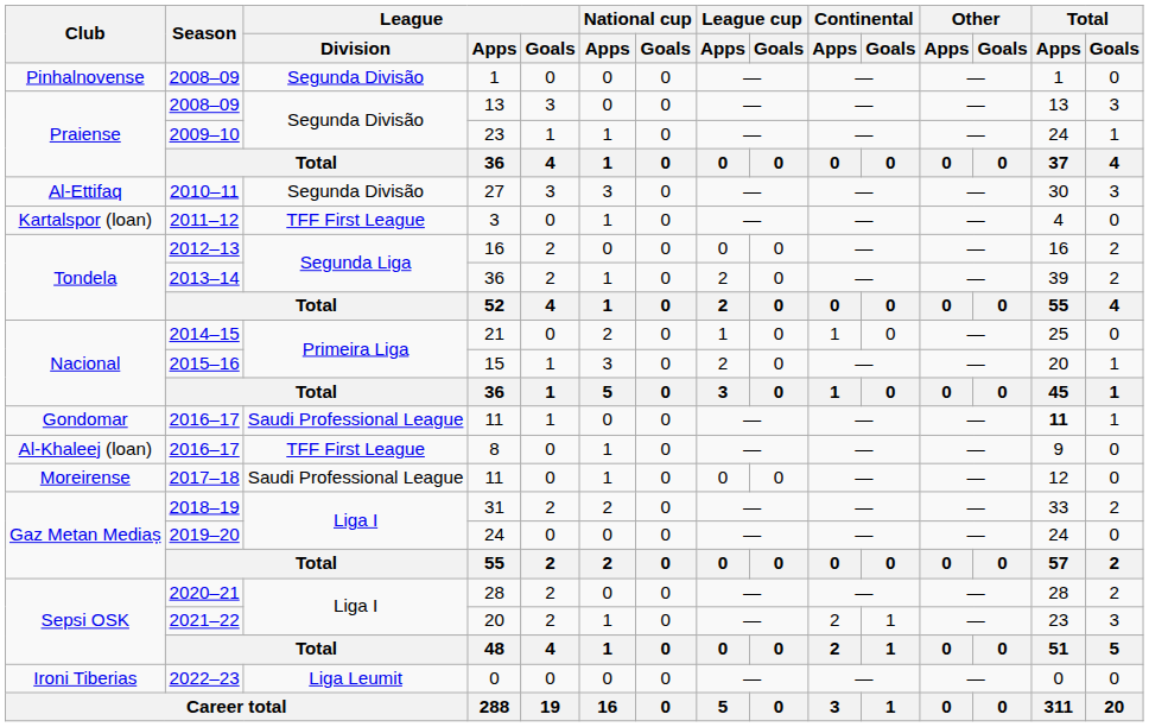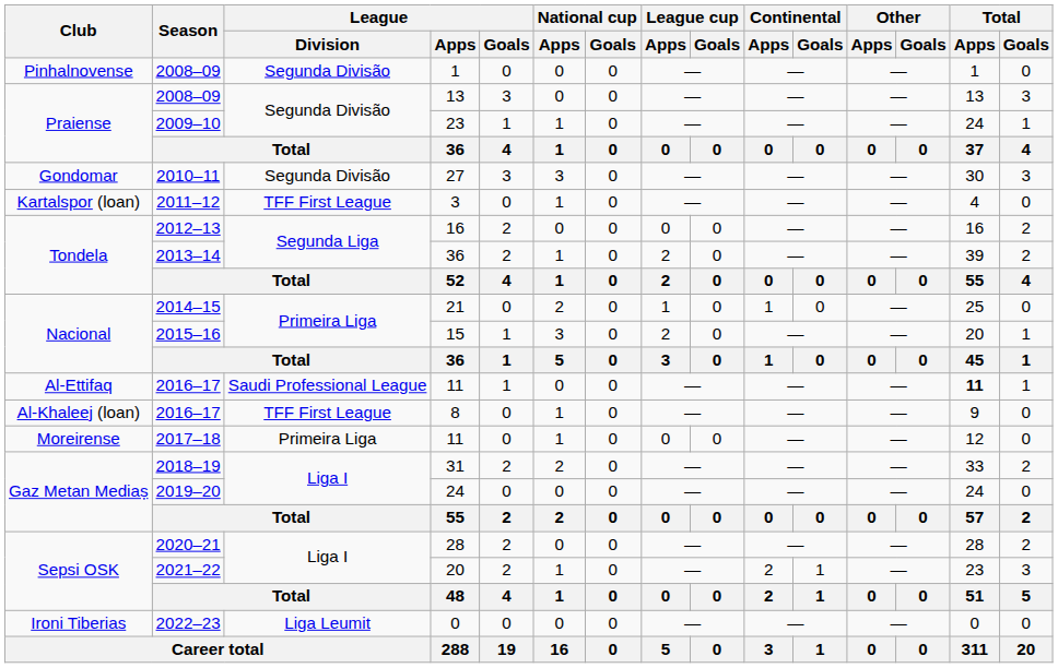27 | Club: Al-Ettifaq -> Gondomar
2016–17 / 11 | Club: Gondomar -> Al-Ettifaq
2017–18 / 11 | League / Division: Saudi Professional League -> Primeira Liga
